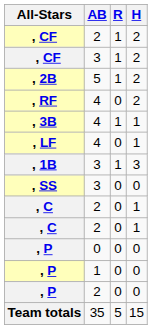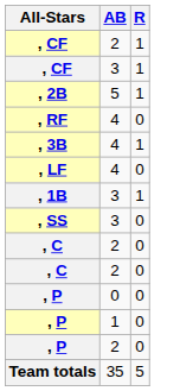- column: H | 2 | 2 | 2 | 2 | 1 | 1 | 3 | 0 | 1 | 1 | 0 | 0 | 0 | 15
